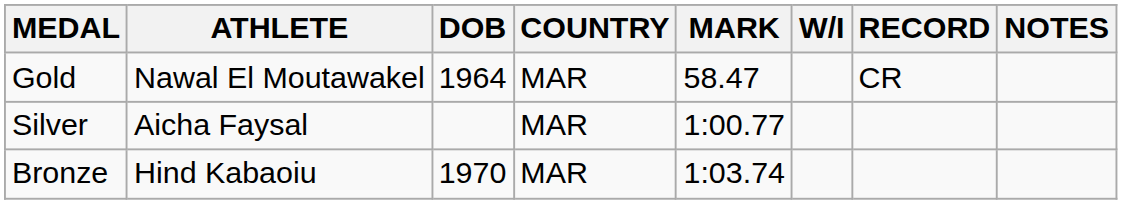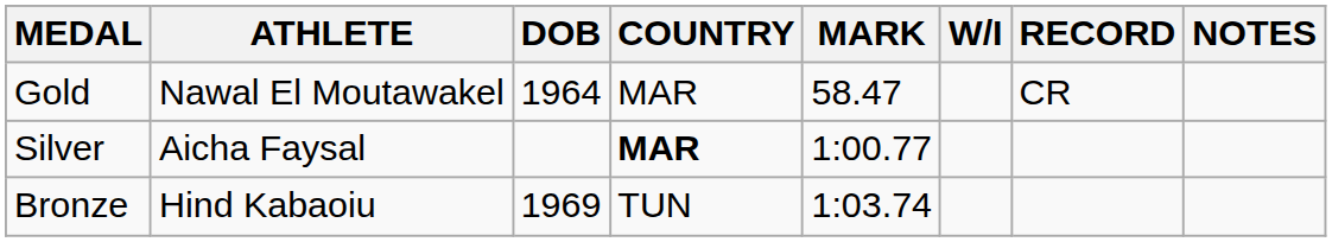Silver | COUNTRY: normal -> bold
Bronze | DOB: 1970 -> 1969
Bronze | COUNTRY: MAR -> TUN
